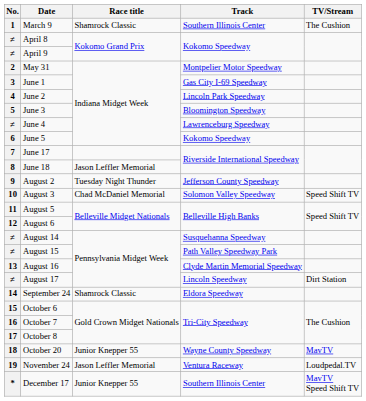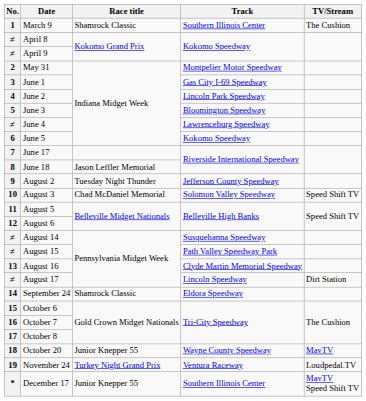November 24 | Race title: Jason Leffler Memorial -> Turkey Night Grand Prix
